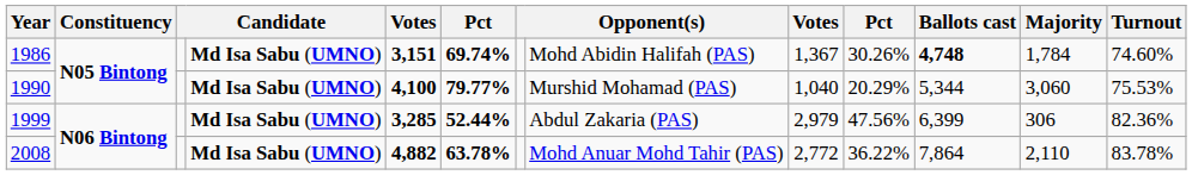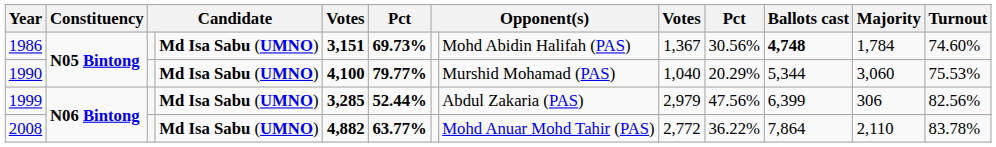1986 | column 6: 69.74% -> 69.73%
1986 | column 10: 30.26% -> 30.56%
1999 | Turnout: 82.36% -> 82.56%
2008 | column 6: 63.78% -> 63.77%
